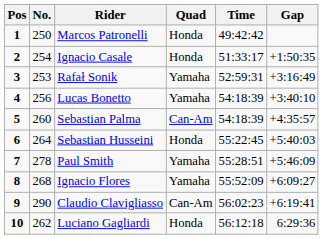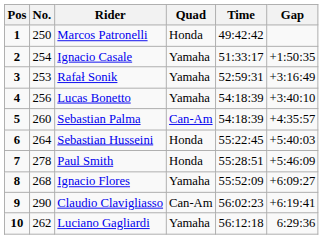Ignacio Casale | Quad: Honda -> Yamaha
Paul Smith | Quad: Yamaha -> Honda
Luciano Gagliardi | Quad: Honda -> Yamaha
